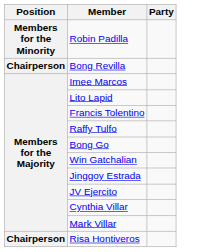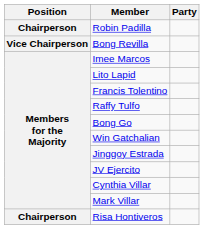Robin Padilla | Position: Members for the Minority -> Chairperson
Bong Revilla | Position: Chairperson -> Vice Chairperson
